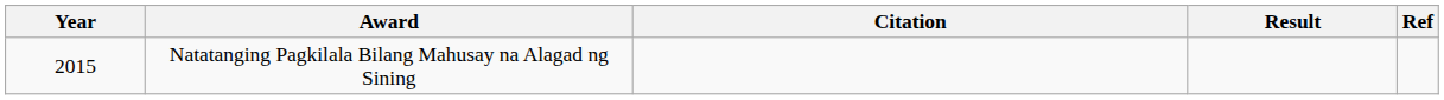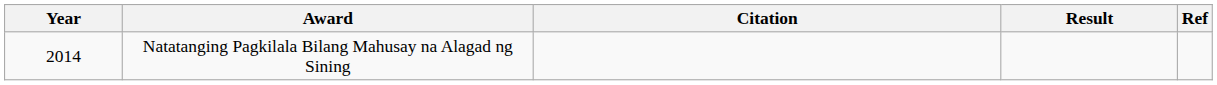Natatanging Pagkilala Bilang Mahusay na Alagad ng Sining | Year: 2015 -> 2014
